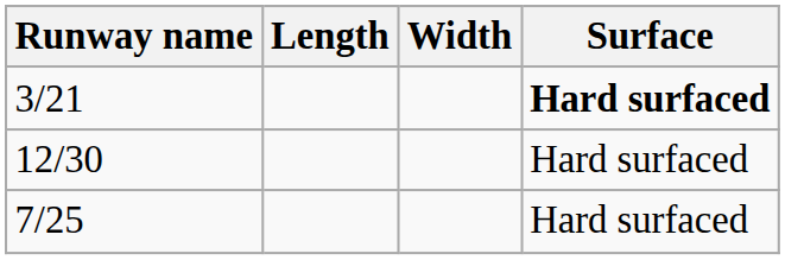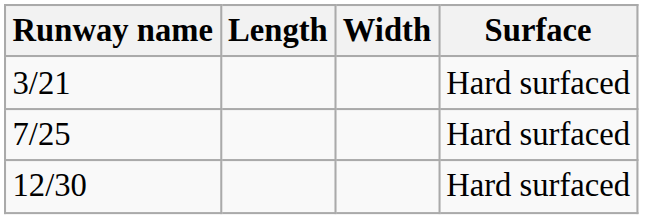3/21 | Surface: bold -> normal
rows swapped: 12/30 <-> 7/25
